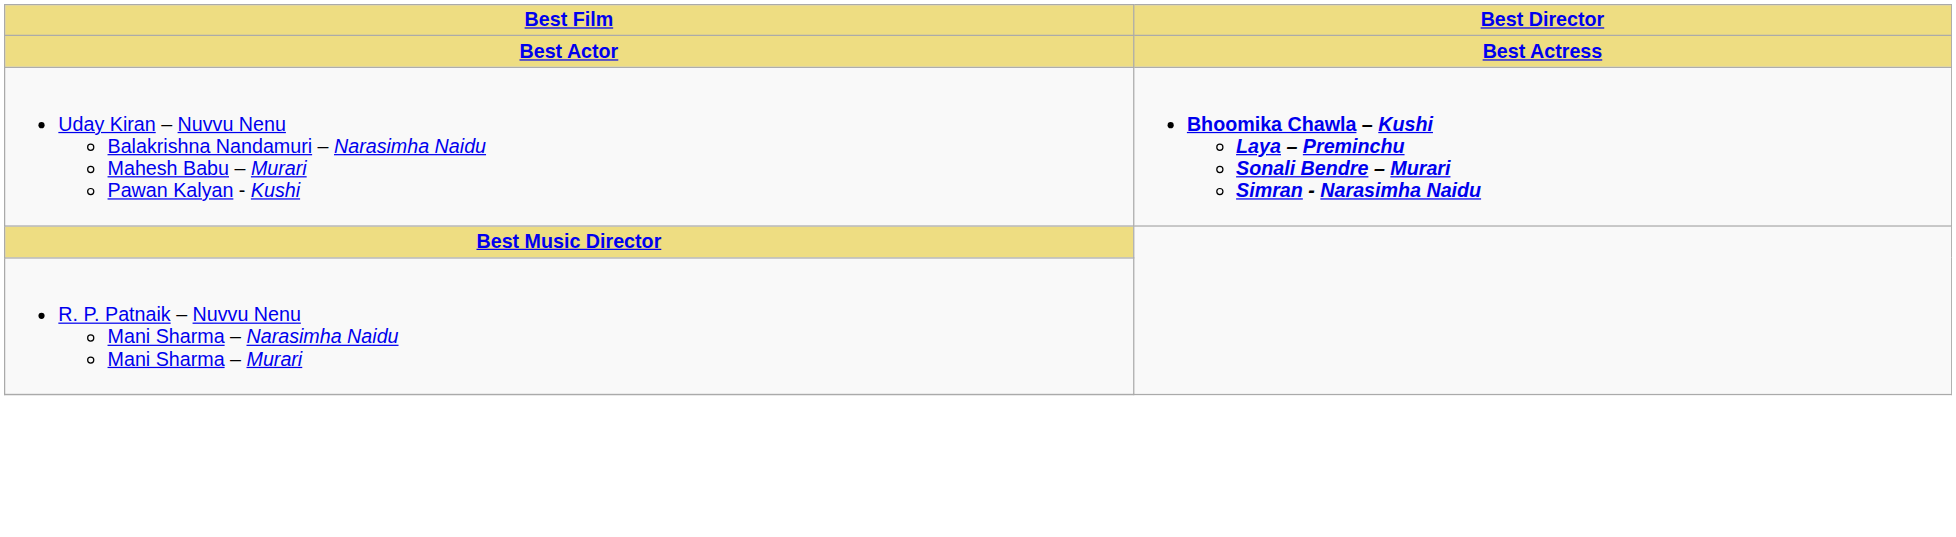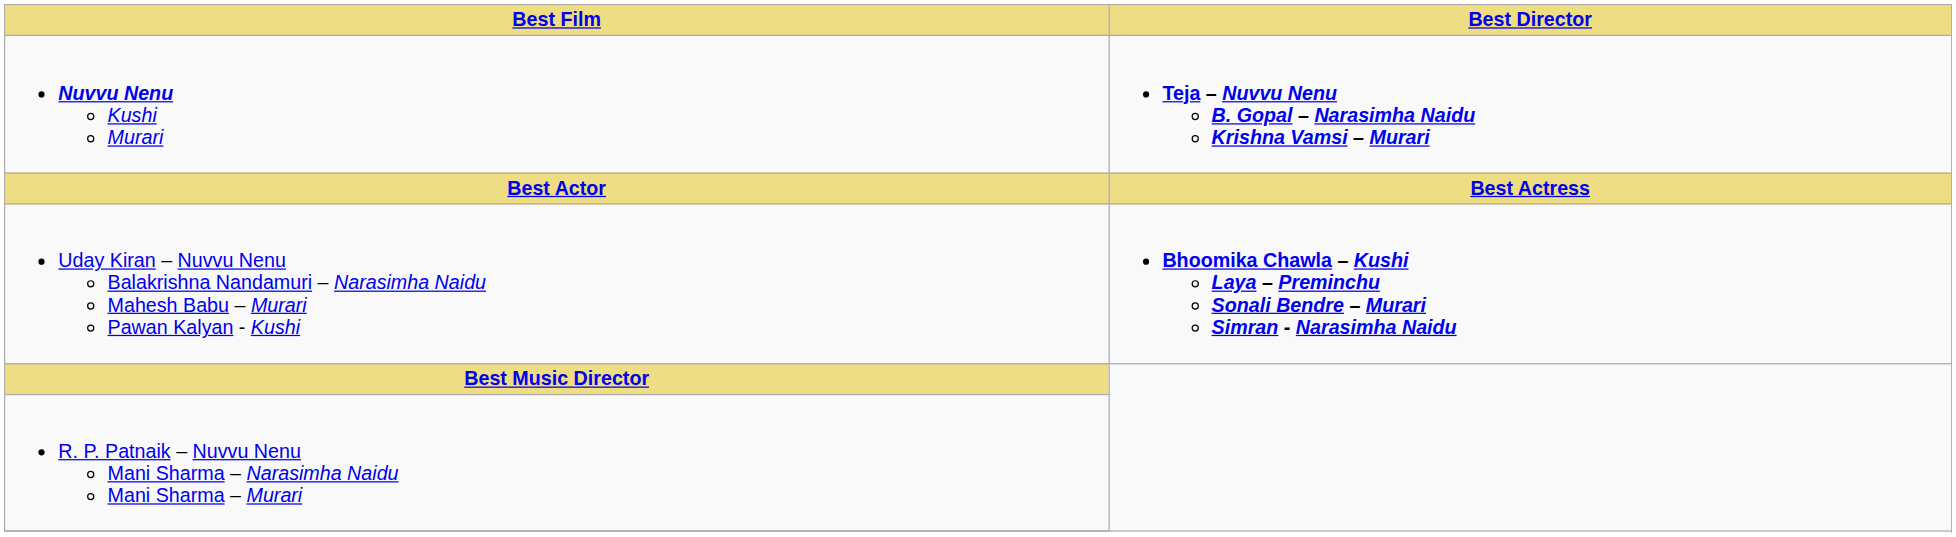+ row: Nuvvu Nenu Kushi Murari | Teja – Nuvvu Nenu B. Gopal – Narasimha Naidu Krishna Vamsi – Murari
